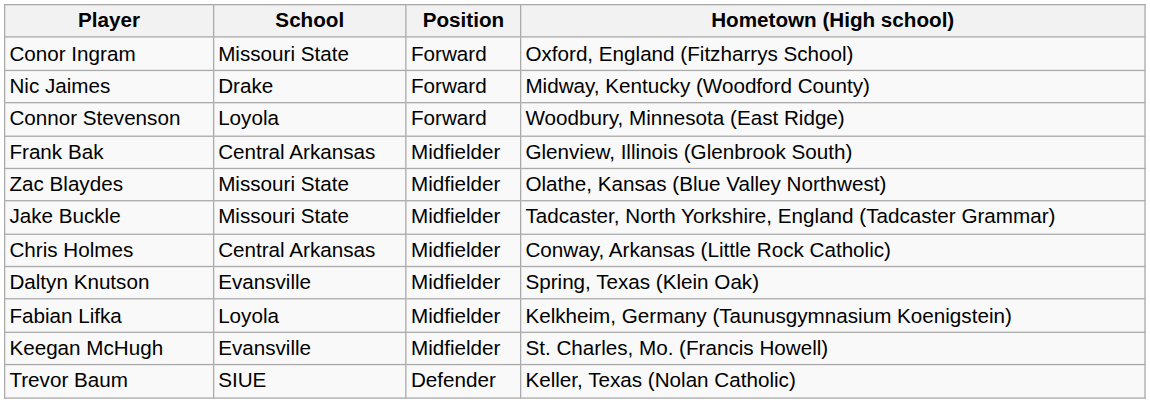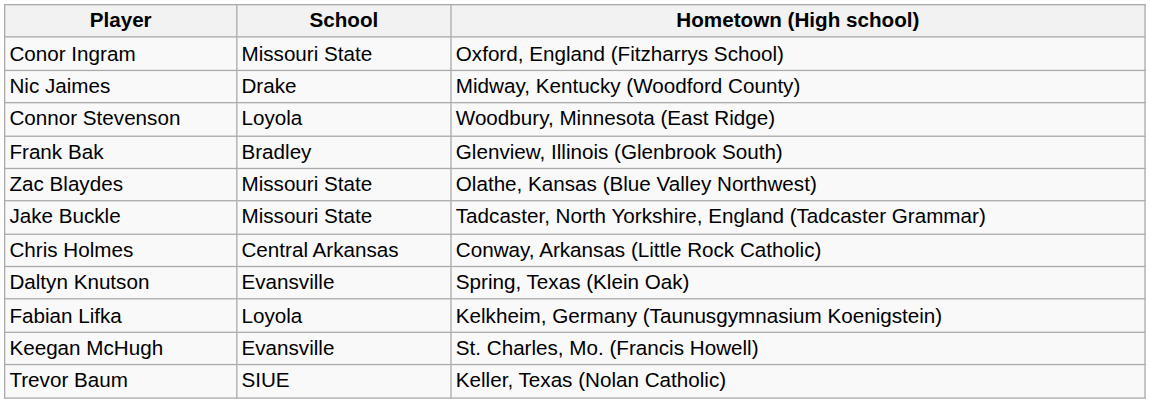- column: Position | Forward | Forward | Forward | Midfielder | Midfielder | Midfielder | Midfielder | Midfielder | Midfielder | Midfielder | Defender
Frank Bak | School: Central Arkansas -> Bradley
